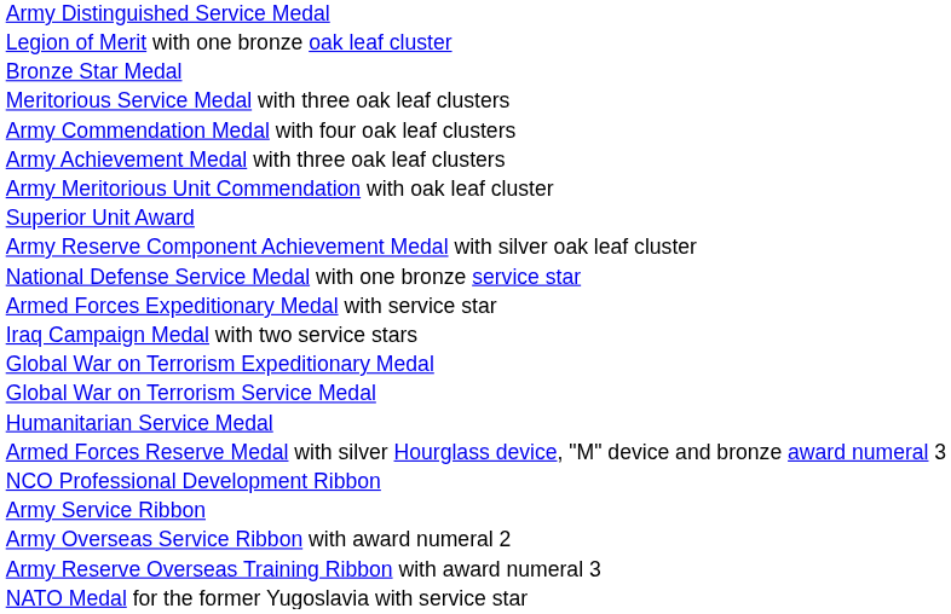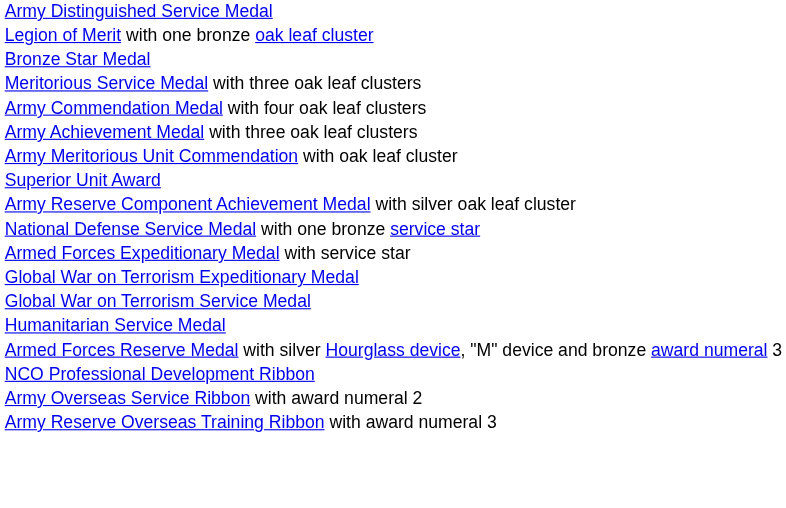- row: Iraq Campaign Medal with two service stars
- row: Army Service Ribbon
- row: NATO Medal for the former Yugoslavia with service star
